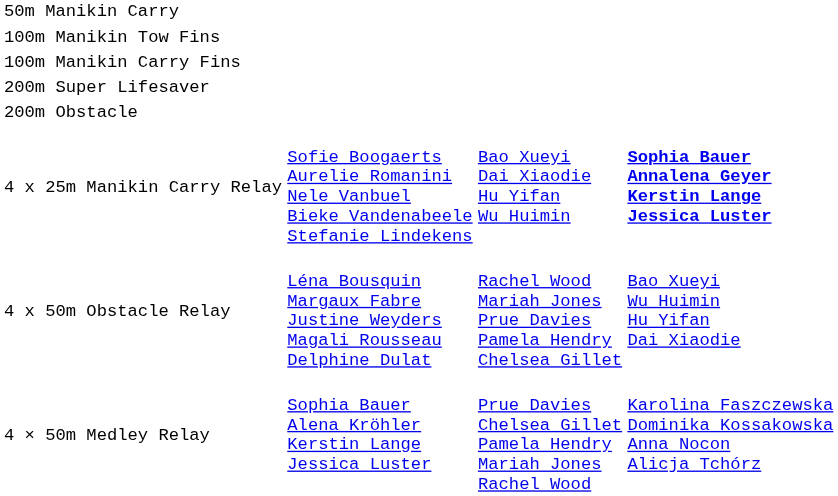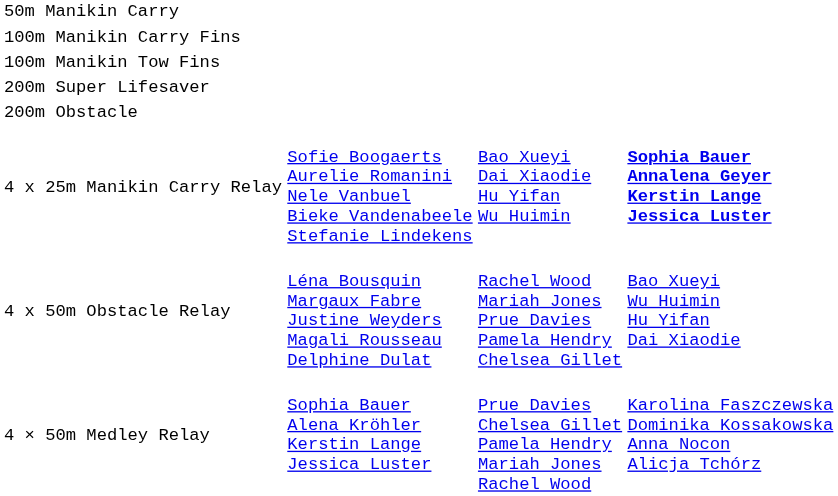rows swapped: 100m Manikin Carry Fins <-> 100m Manikin Tow Fins
